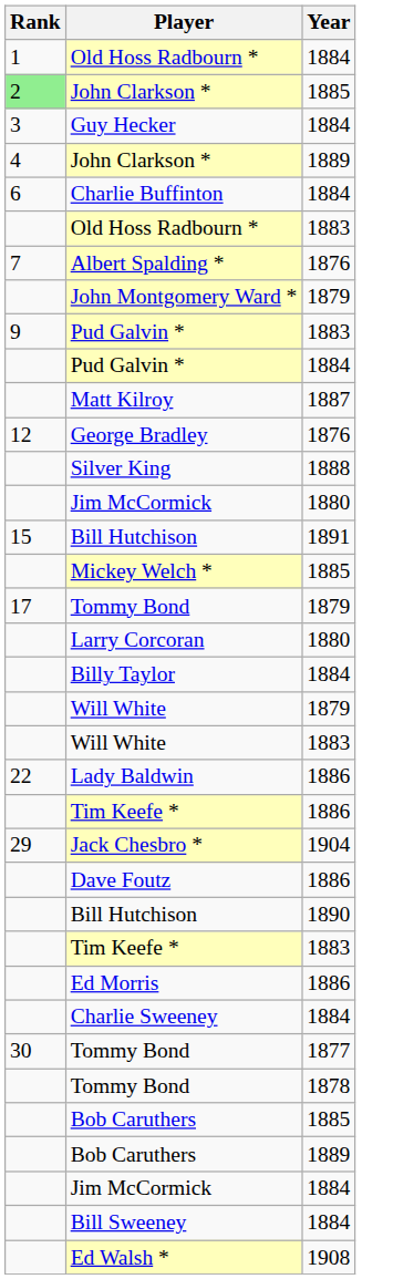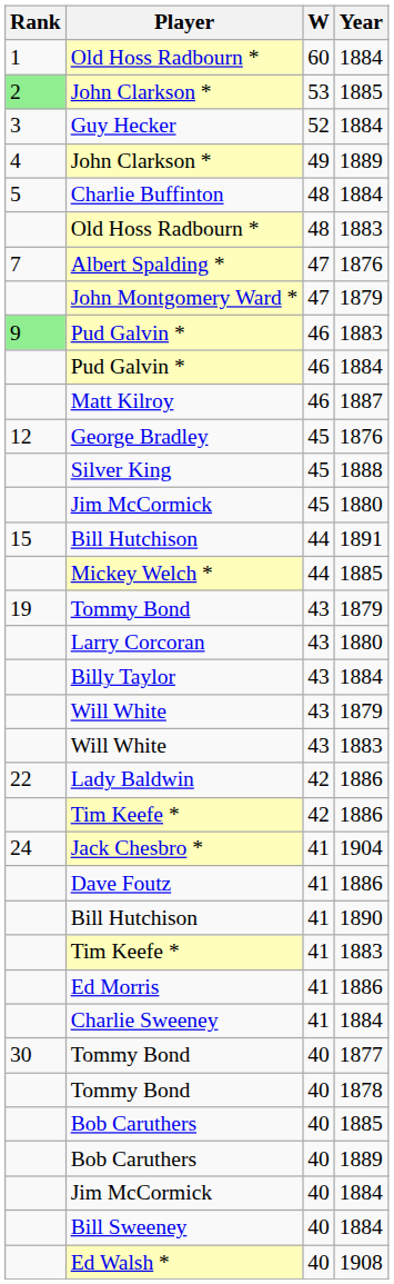+ column: W | 60 | 53 | 52 | 49 | 48 | 48 | 47 | 47 | 46 | 46 | 46 | 45 | 45 | 45 | 44 | 44 | 43 | 43 | 43 | 43 | 43 | 42 | 42 | 41 | 41 | 41 | 41 | 41 | 41 | 40 | 40 | 40 | 40 | 40 | 40 | 40
Charlie Buffinton | Rank: 6 -> 5
Pud Galvin * / 1883 | Rank: no background -> lightgreen background
Tommy Bond / 1879 | Rank: 17 -> 19
Jack Chesbro * | Rank: 29 -> 24
